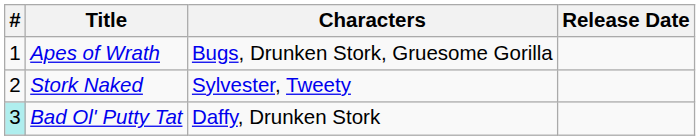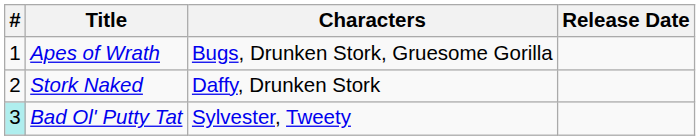Stork Naked | Characters: Sylvester, Tweety -> Daffy, Drunken Stork
Bad Ol' Putty Tat | Characters: Daffy, Drunken Stork -> Sylvester, Tweety
